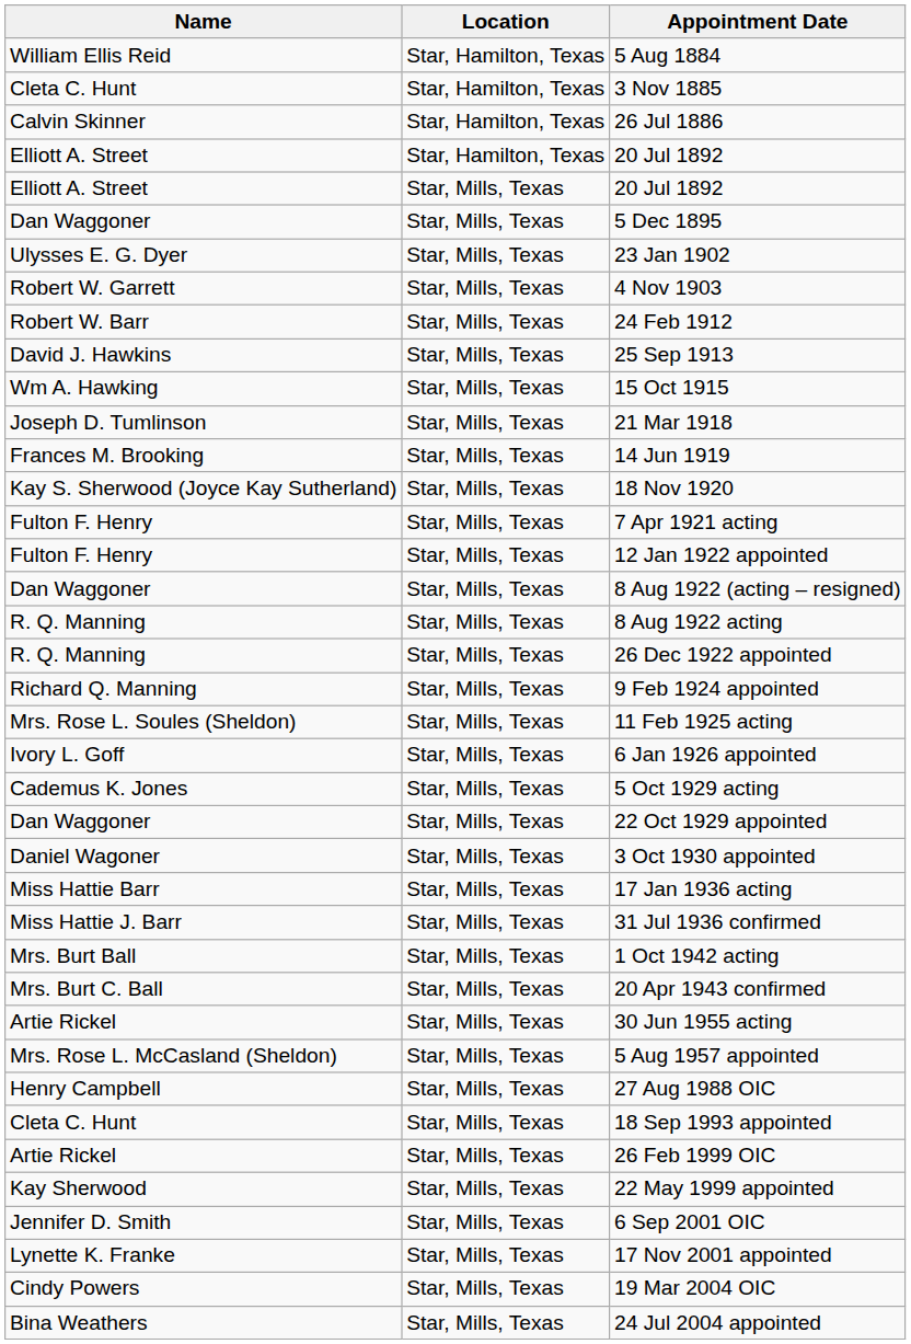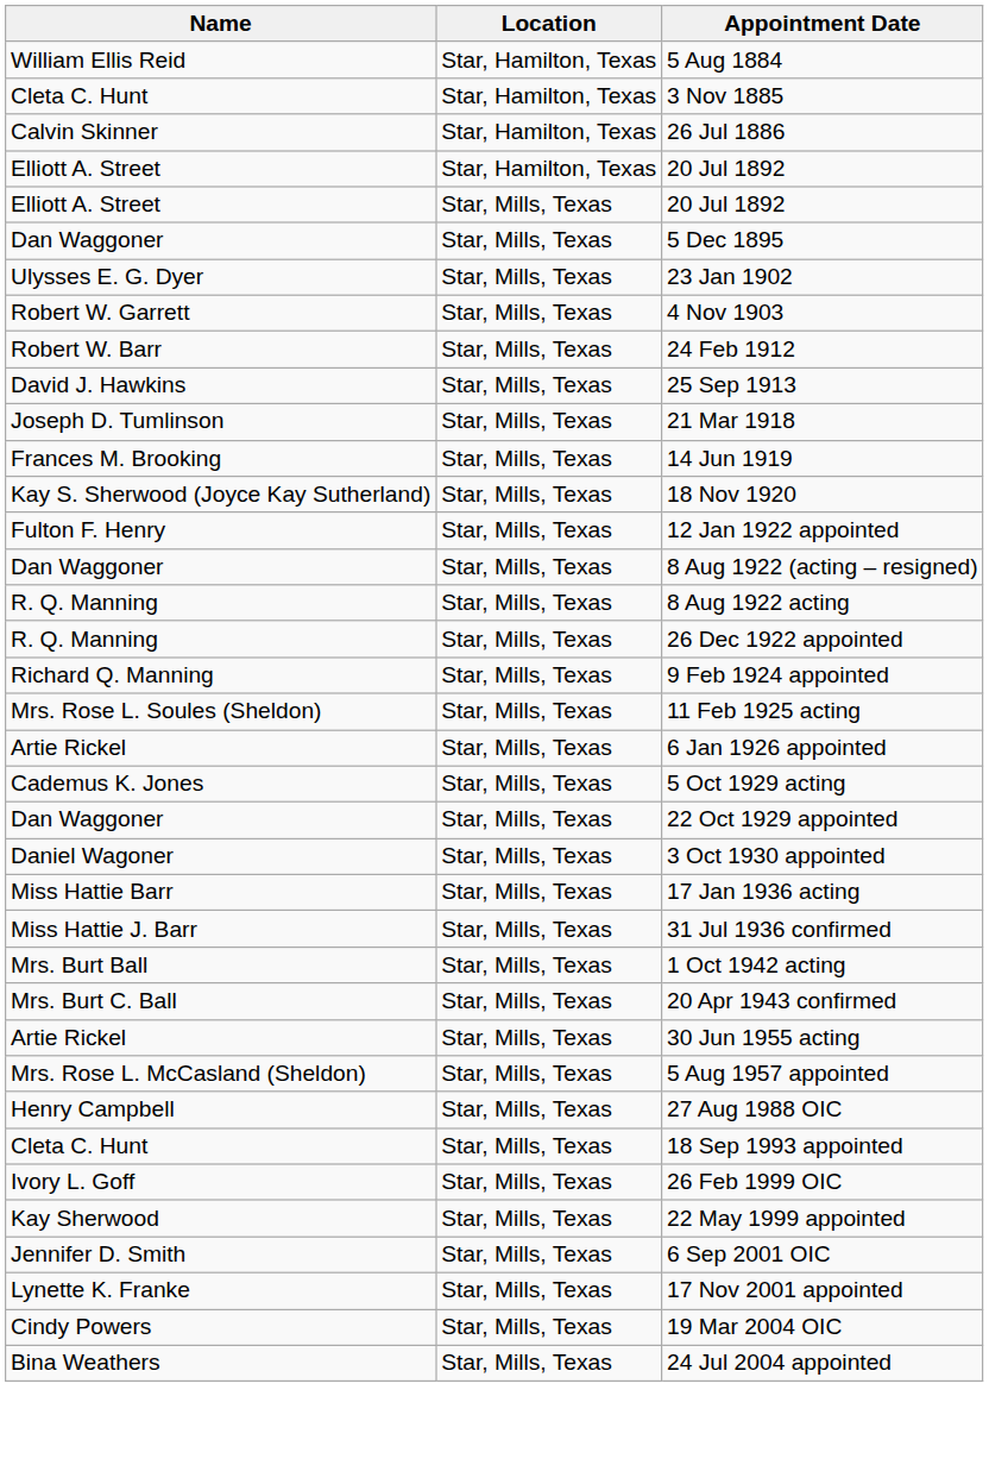- row: Wm A. Hawking | Star, Mills, Texas | 15 Oct 1915
- row: Fulton F. Henry | Star, Mills, Texas | 7 Apr 1921 acting
6 Jan 1926 appointed | Name: Ivory L. Goff -> Artie Rickel
26 Feb 1999 OIC | Name: Artie Rickel -> Ivory L. Goff
